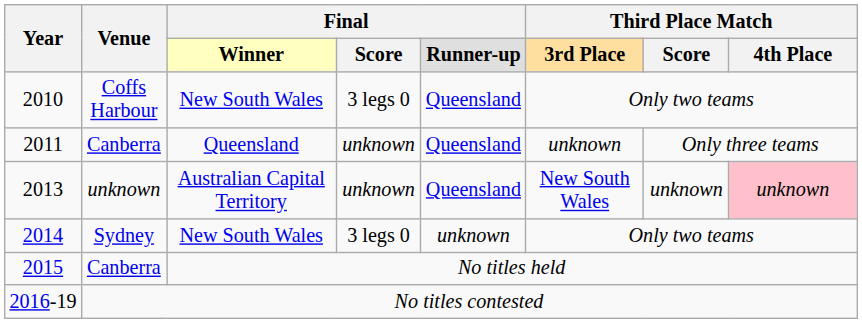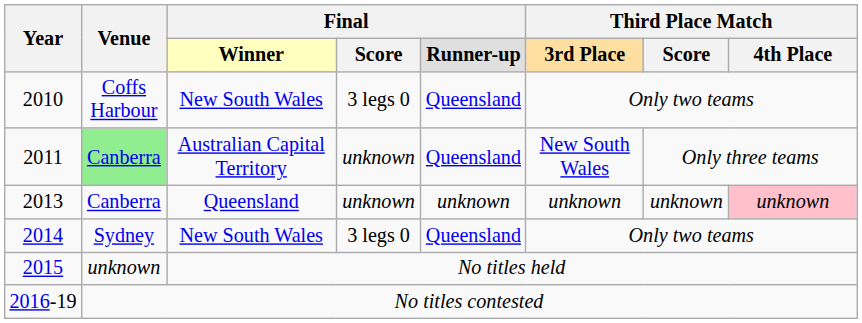2011 | Venue: no background -> lightgreen background
2011 | column 3: Queensland -> Australian Capital Territory
2011 | column 6: unknown -> New South Wales
2013 | Venue: unknown -> Canberra
2013 | column 3: Australian Capital Territory -> Queensland
2013 | column 5: Queensland -> unknown
2013 | column 6: New South Wales -> unknown
2014 | column 5: unknown -> Queensland
2015 | Venue: Canberra -> unknown
